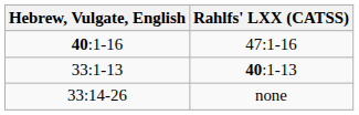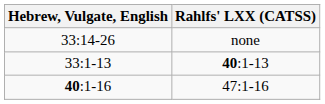rows swapped: 40:1-16 <-> 33:14-26
